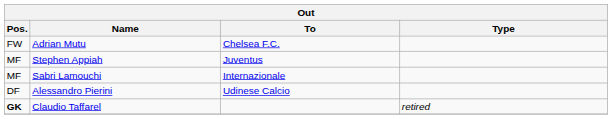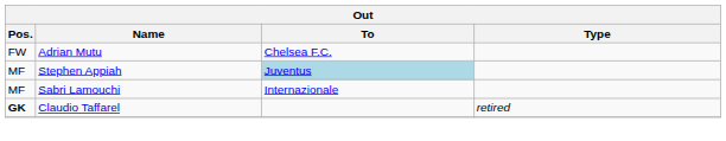Stephen Appiah | To: no background -> lightblue background
- row: DF | Alessandro Pierini | Udinese Calcio
